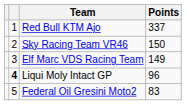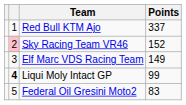Sky Racing Team VR46 | column 2: no background -> pink background
Sky Racing Team VR46 | Points: 150 -> 152
Liqui Moly Intact GP | Points: 96 -> 99
